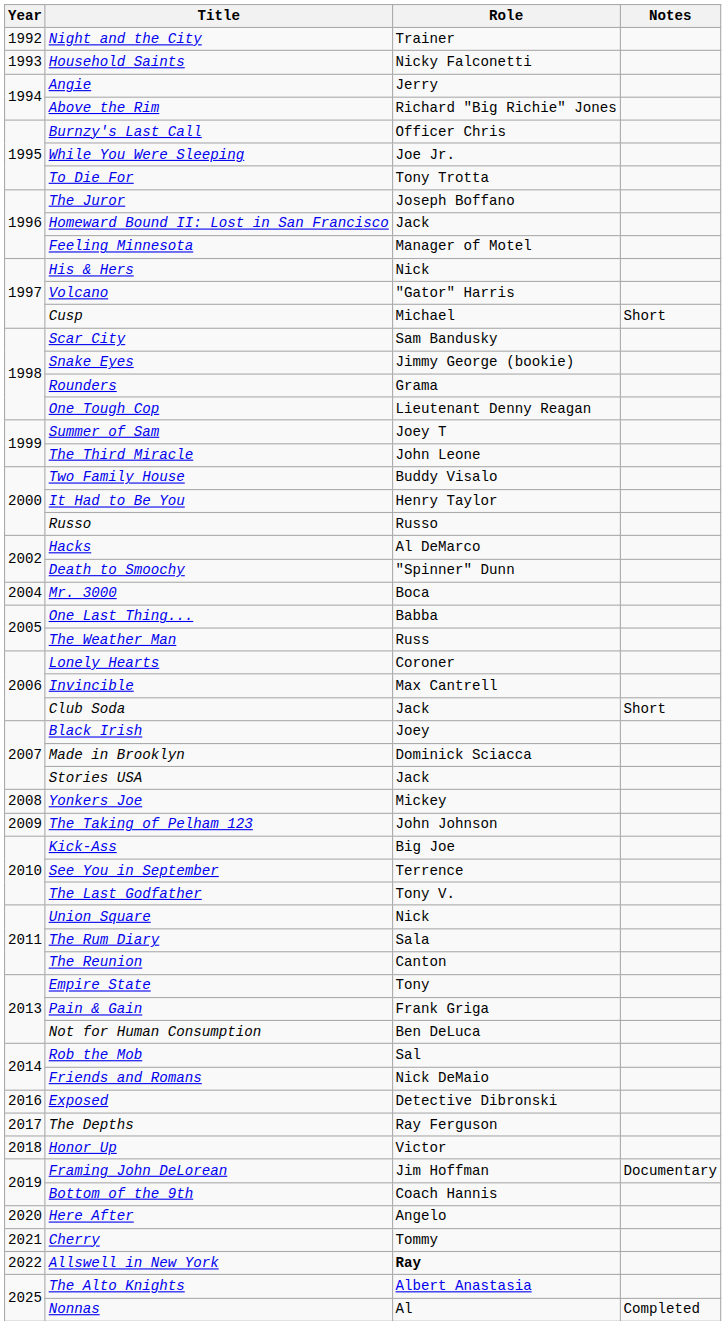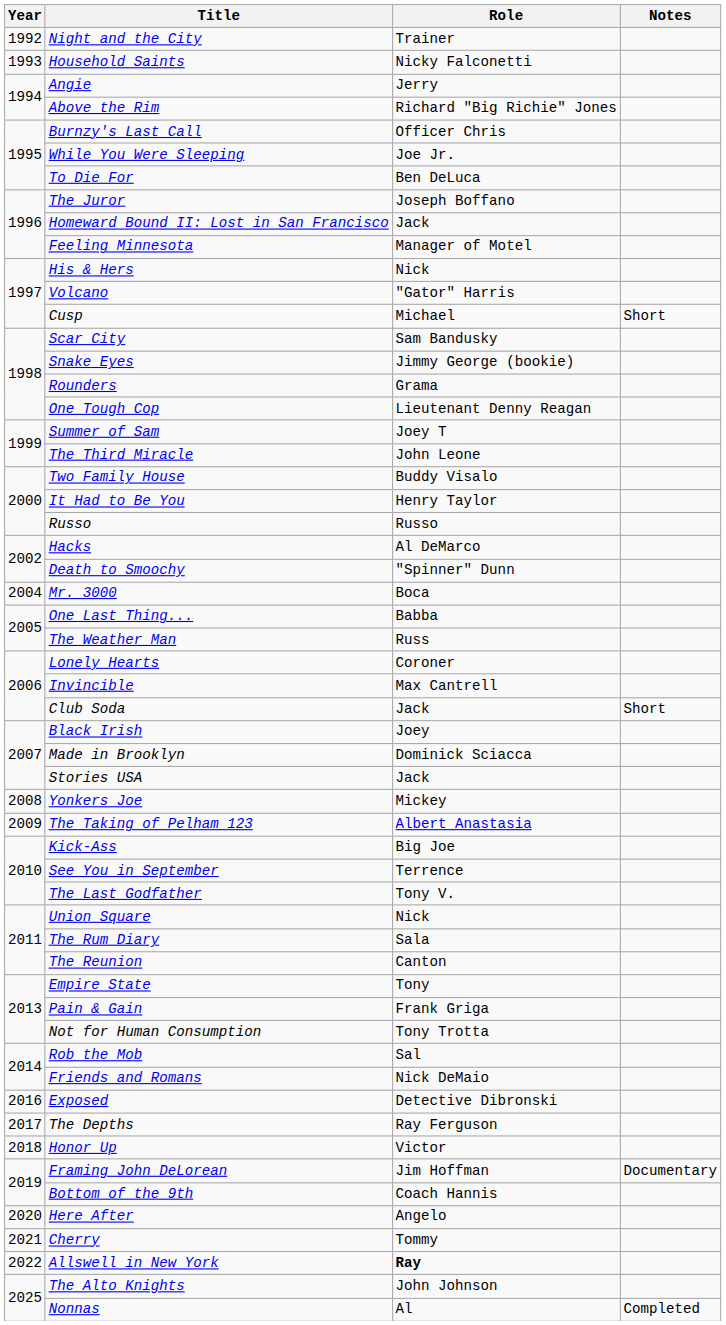To Die For | Role: Tony Trotta -> Ben DeLuca
The Taking of Pelham 123 | Role: John Johnson -> Albert Anastasia
Not for Human Consumption | Role: Ben DeLuca -> Tony Trotta
The Alto Knights | Role: Albert Anastasia -> John Johnson
